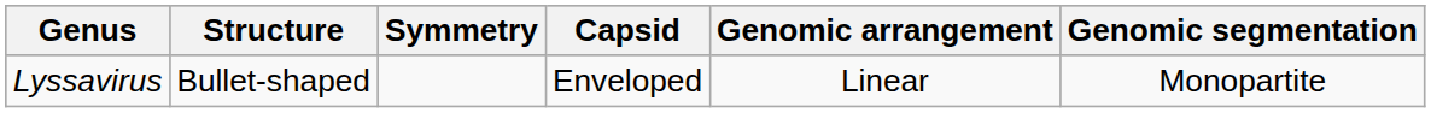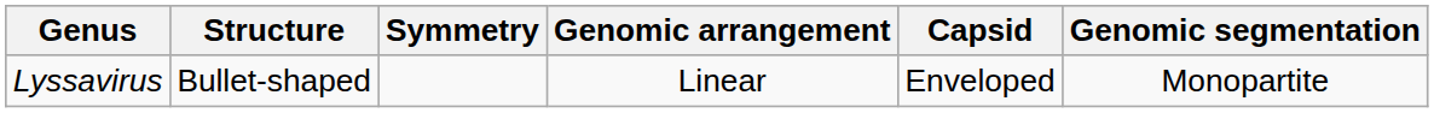columns swapped: Capsid <-> Genomic arrangement
